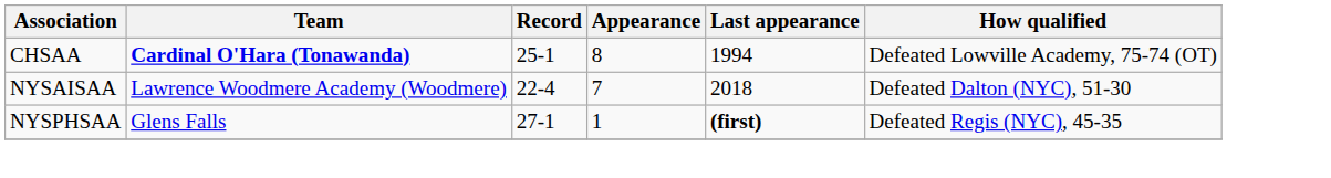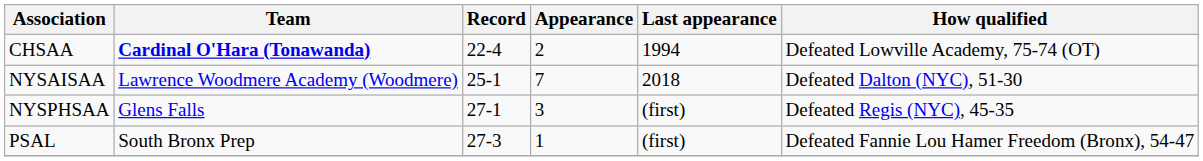CHSAA | Record: 25-1 -> 22-4
CHSAA | Appearance: 8 -> 2
NYSAISAA | Record: 22-4 -> 25-1
NYSPHSAA | Appearance: 1 -> 3
NYSPHSAA | Last appearance: bold -> normal
+ row: PSAL | South Bronx Prep | 27-3 | 1 | (first) | Defeated Fannie Lou Hamer Freedom (Bronx), 54-47
